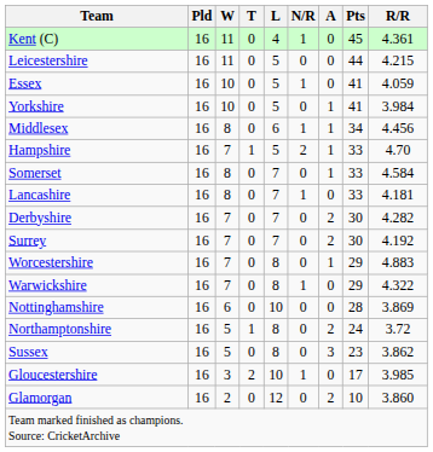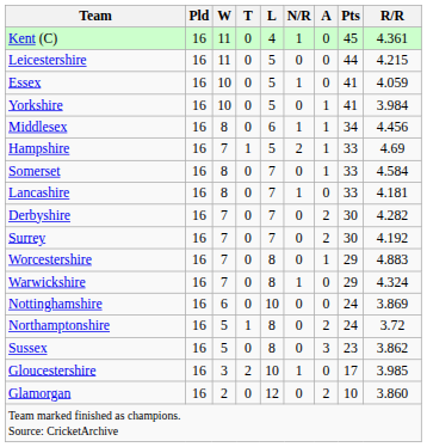Hampshire | R/R: 4.70 -> 4.69
Warwickshire | R/R: 4.322 -> 4.324
Nottinghamshire | Pts: 28 -> 24
